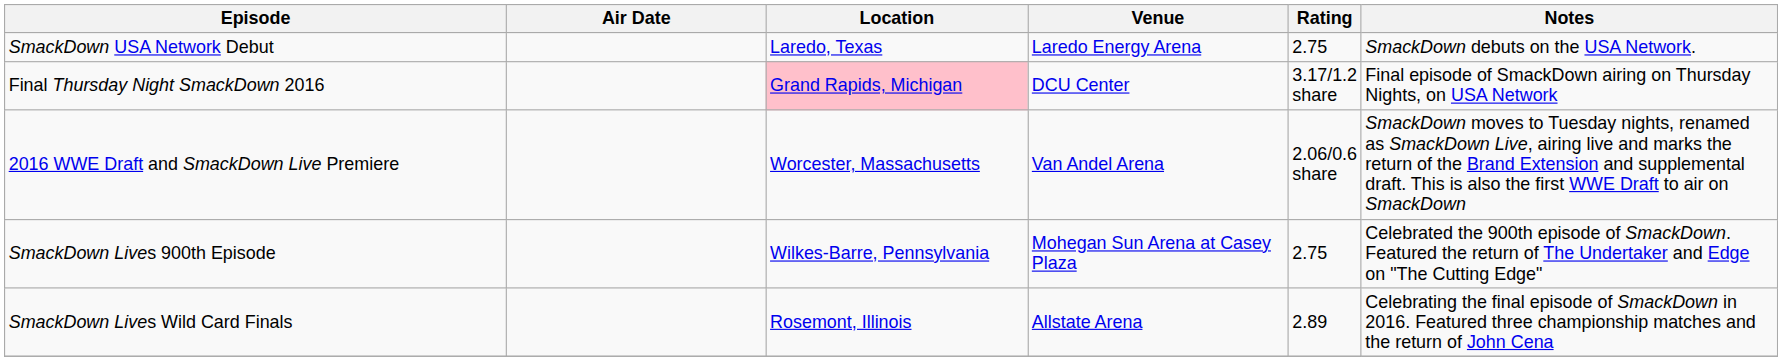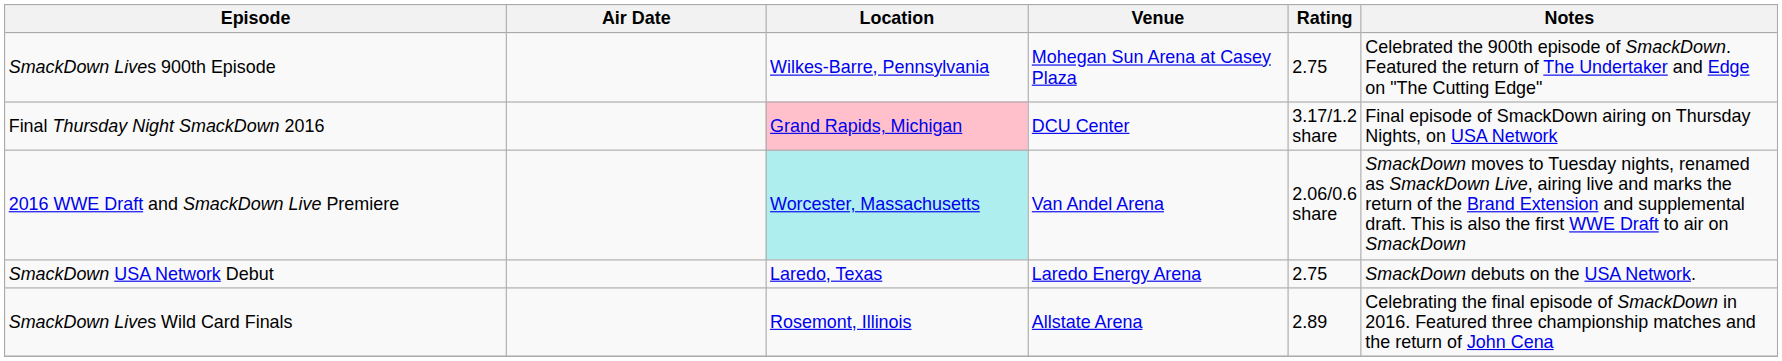rows swapped: SmackDown USA Network Debut <-> SmackDown Lives 900th Episode
2016 WWE Draft and SmackDown Live Premiere | Location: no background -> paleturquoise background
